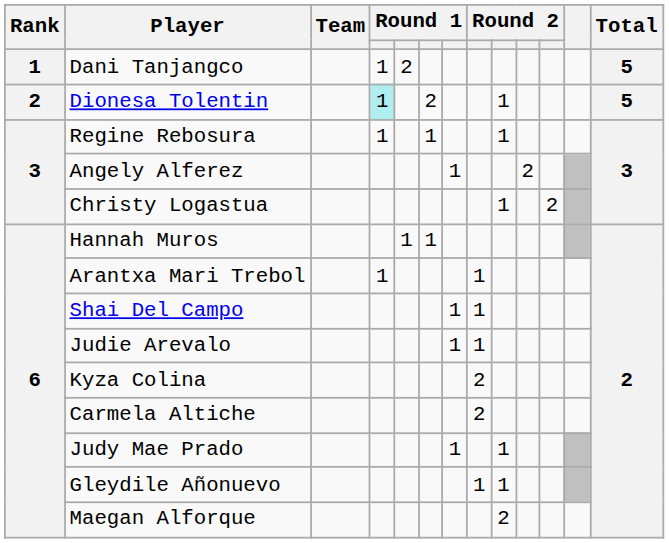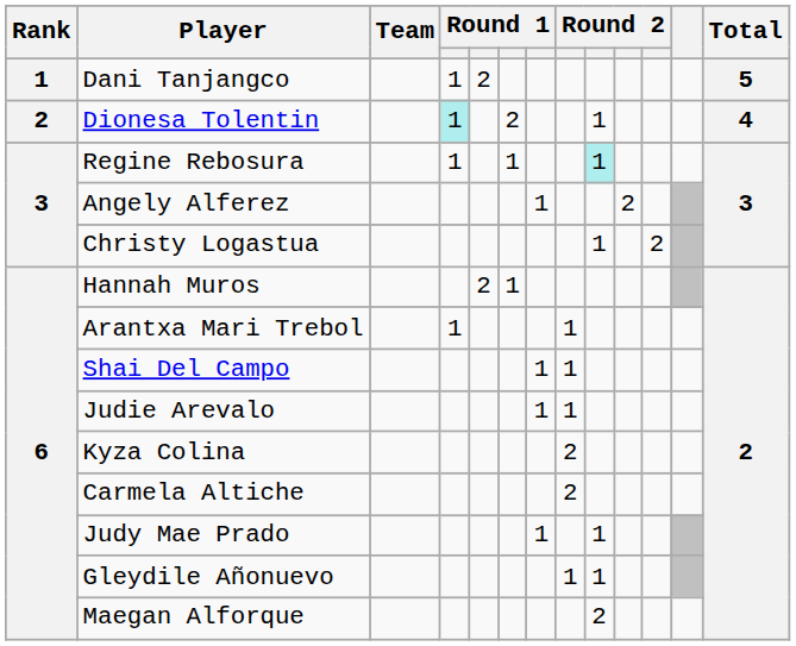Dionesa Tolentin | Total: 5 -> 4
Regine Rebosura | column 9: no background -> paleturquoise background
Hannah Muros | column 5: 1 -> 2
